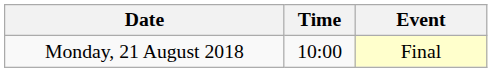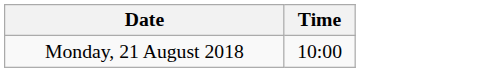- column: Event | Final
